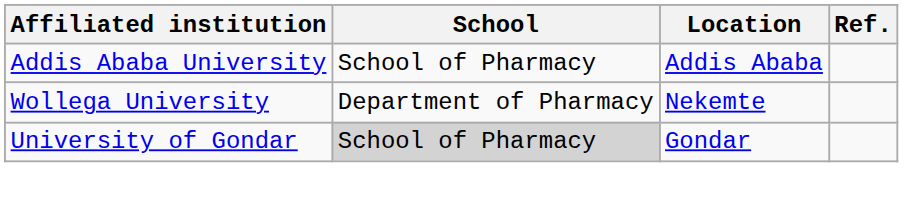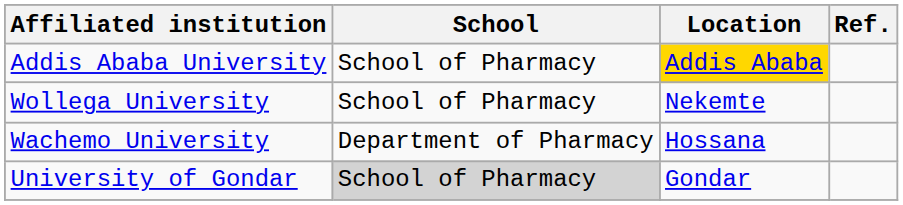Addis Ababa University | Location: no background -> gold background
Wollega University | School: Department of Pharmacy -> School of Pharmacy
+ row: Wachemo University | Department of Pharmacy | Hossana
